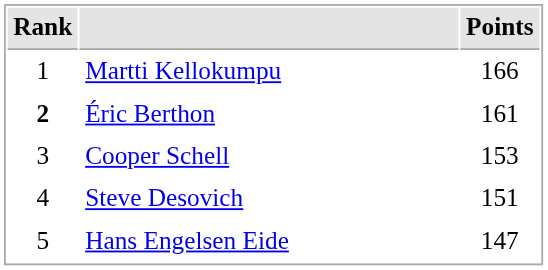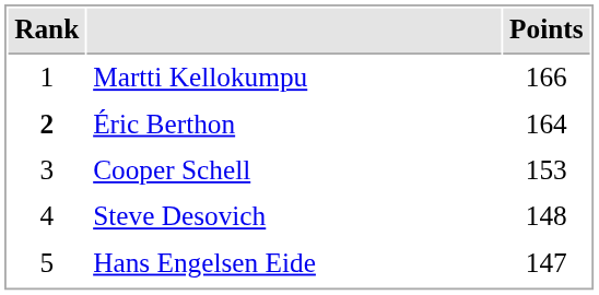Éric Berthon | Points: 161 -> 164
Steve Desovich | Points: 151 -> 148
